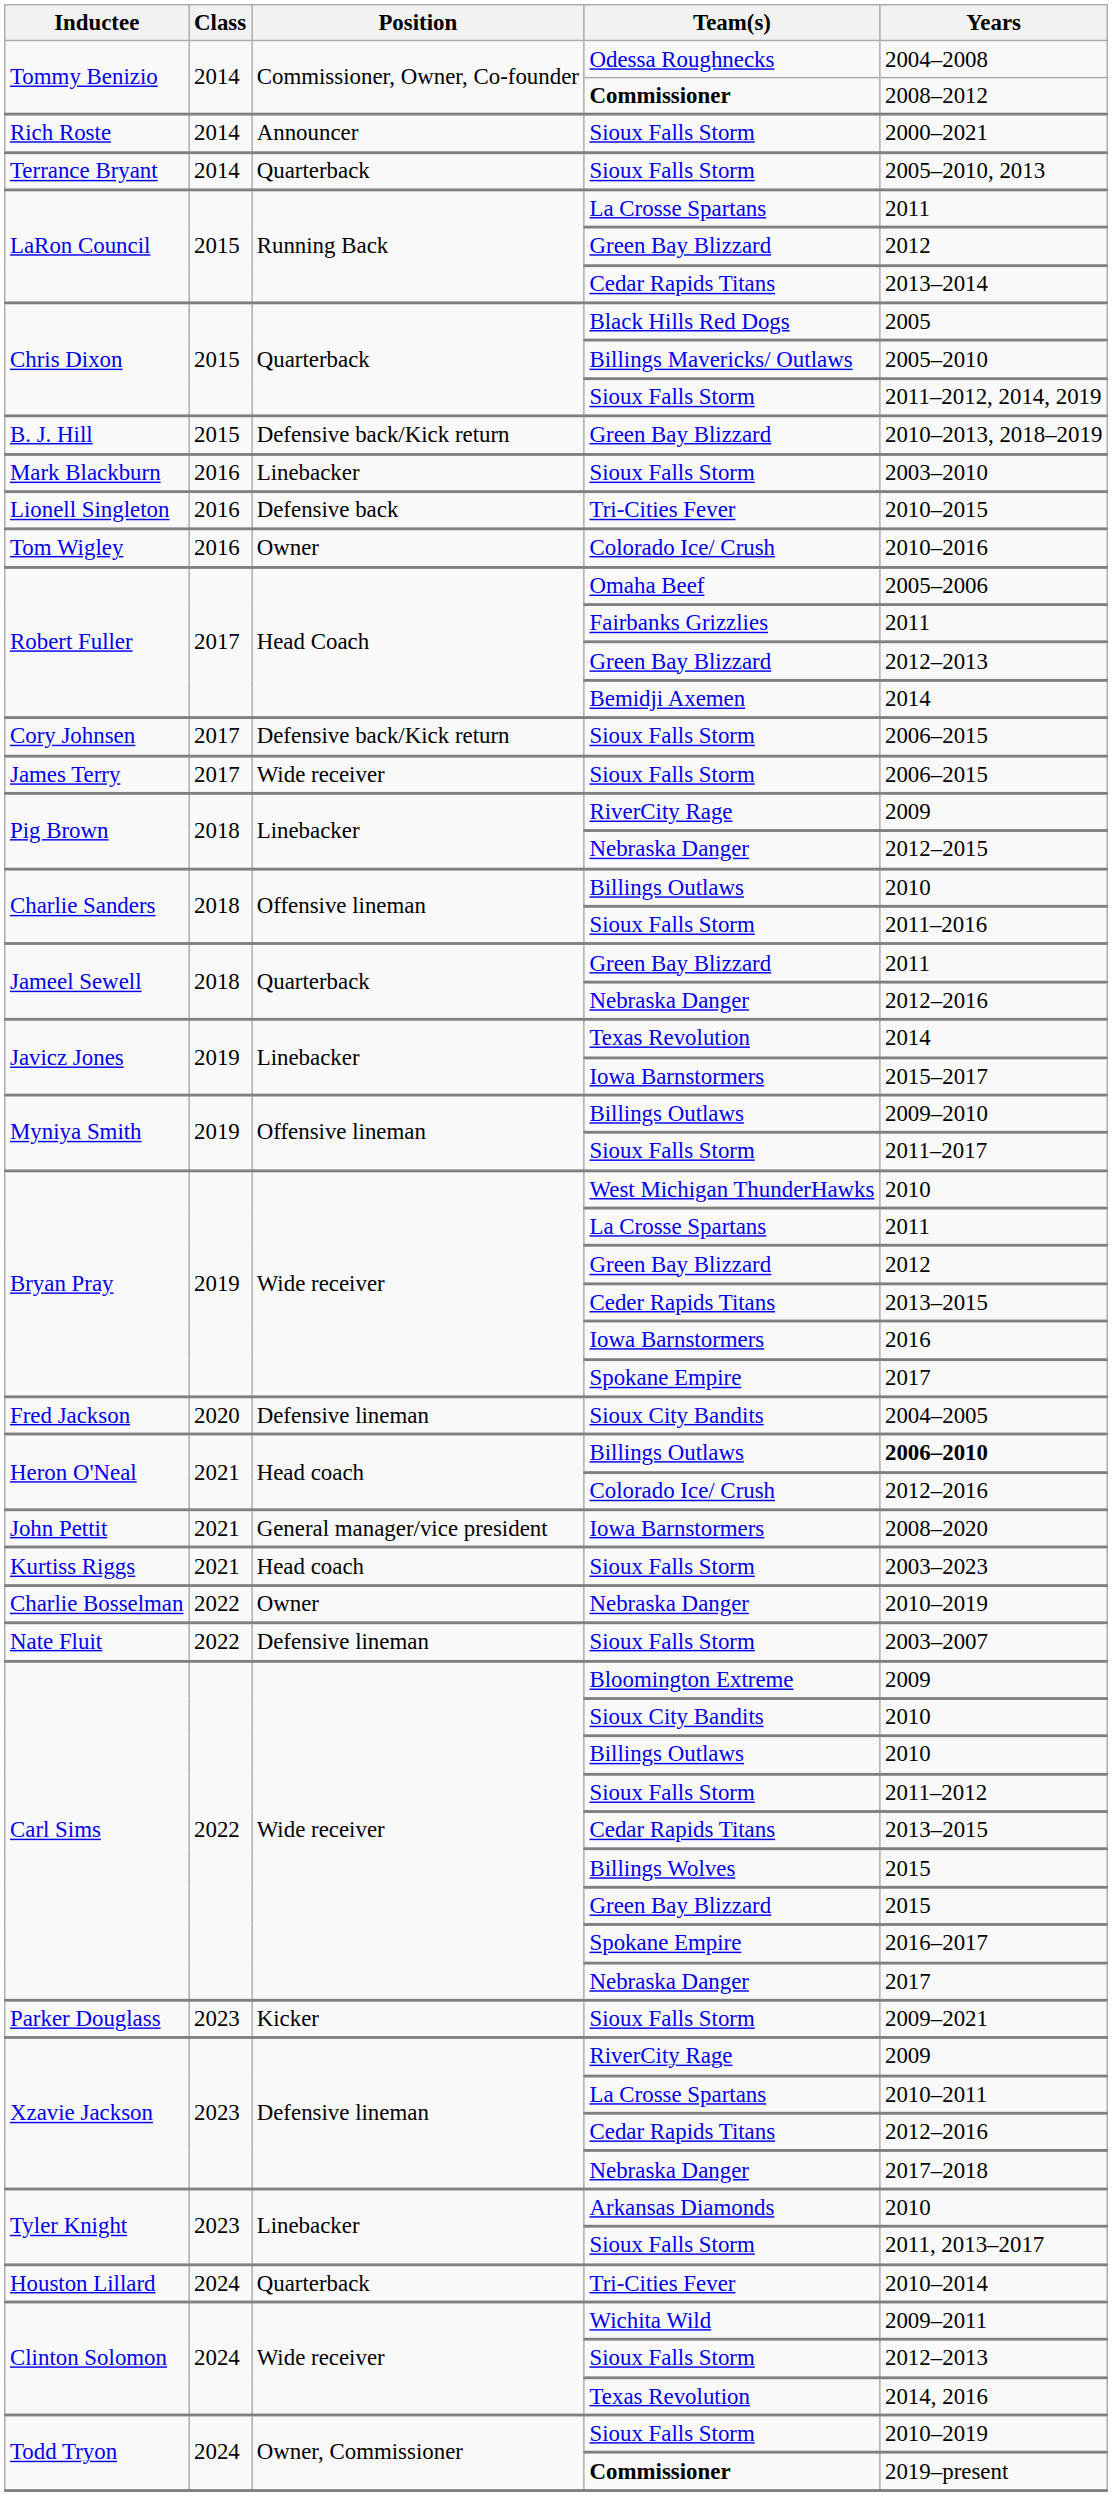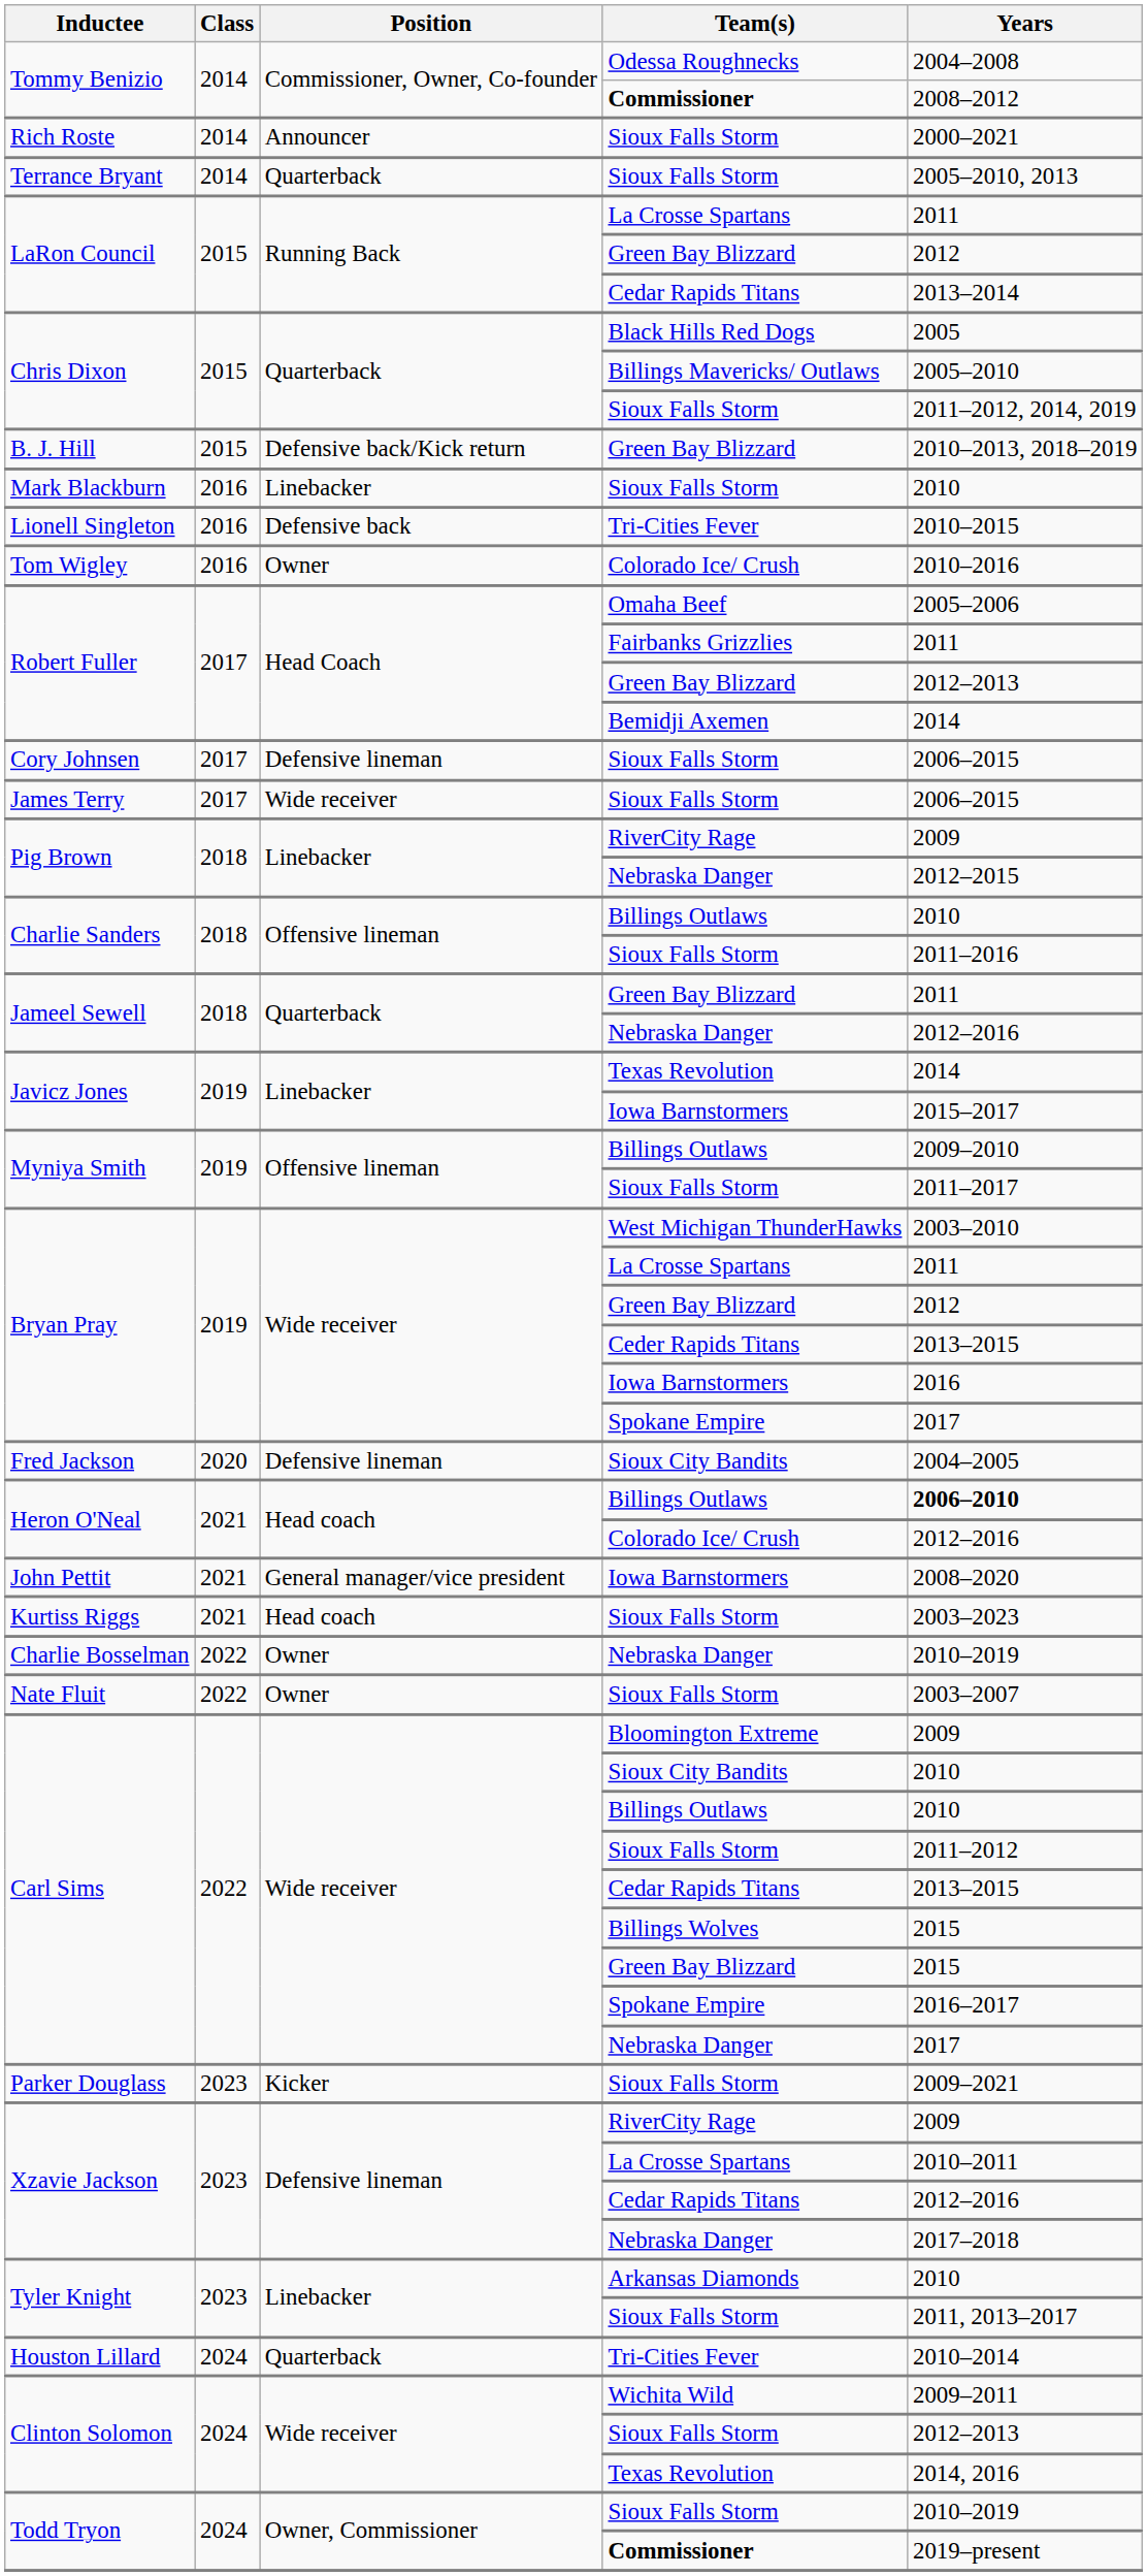Mark Blackburn | Years: 2003–2010 -> 2010
Cory Johnsen | Position: Defensive back/Kick return -> Defensive lineman
Bryan Pray / West Michigan ThunderHawks | Years: 2010 -> 2003–2010
Nate Fluit | Position: Defensive lineman -> Owner
